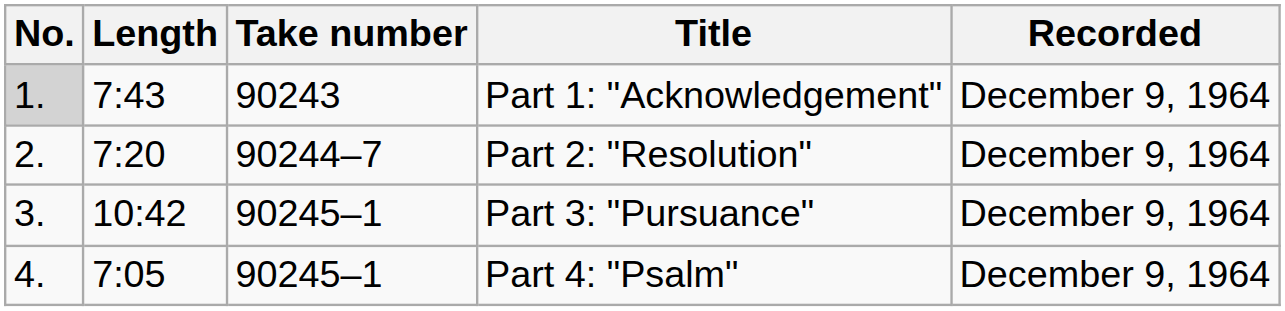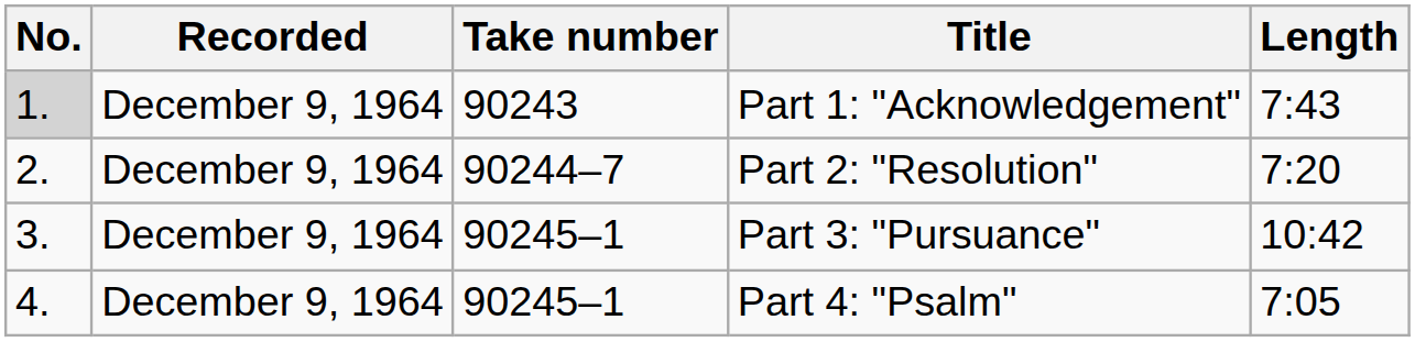columns swapped: Recorded <-> Length
